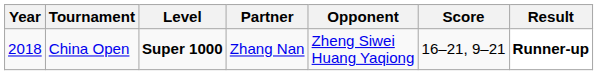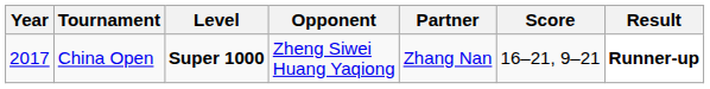columns swapped: Partner <-> Opponent
China Open | Year: 2018 -> 2017
